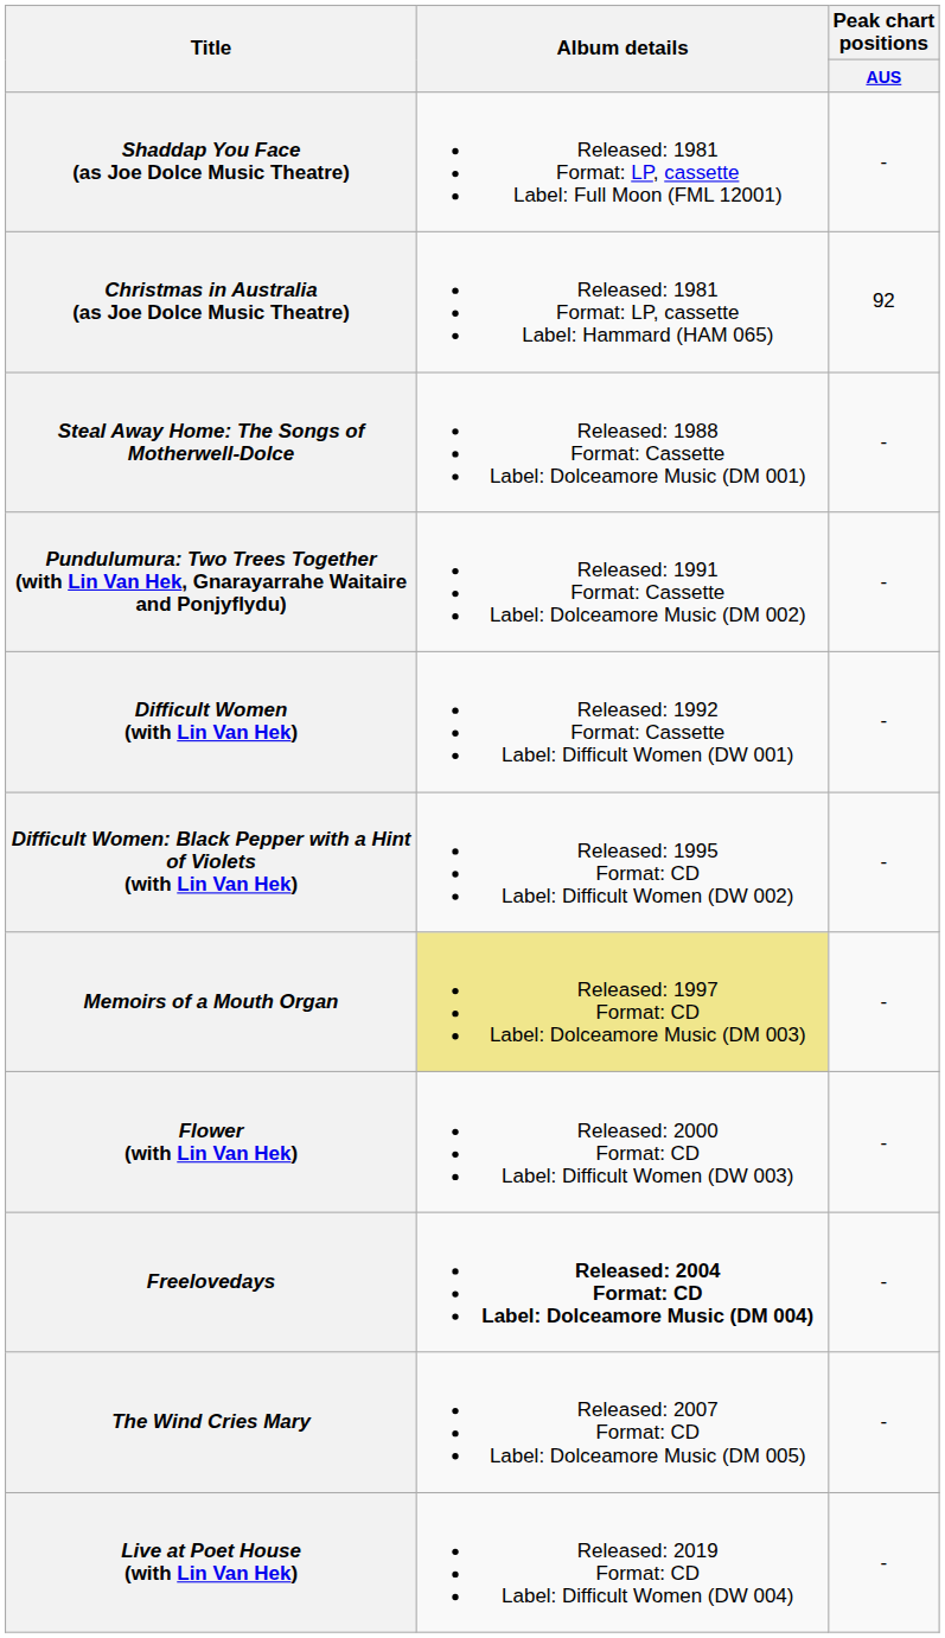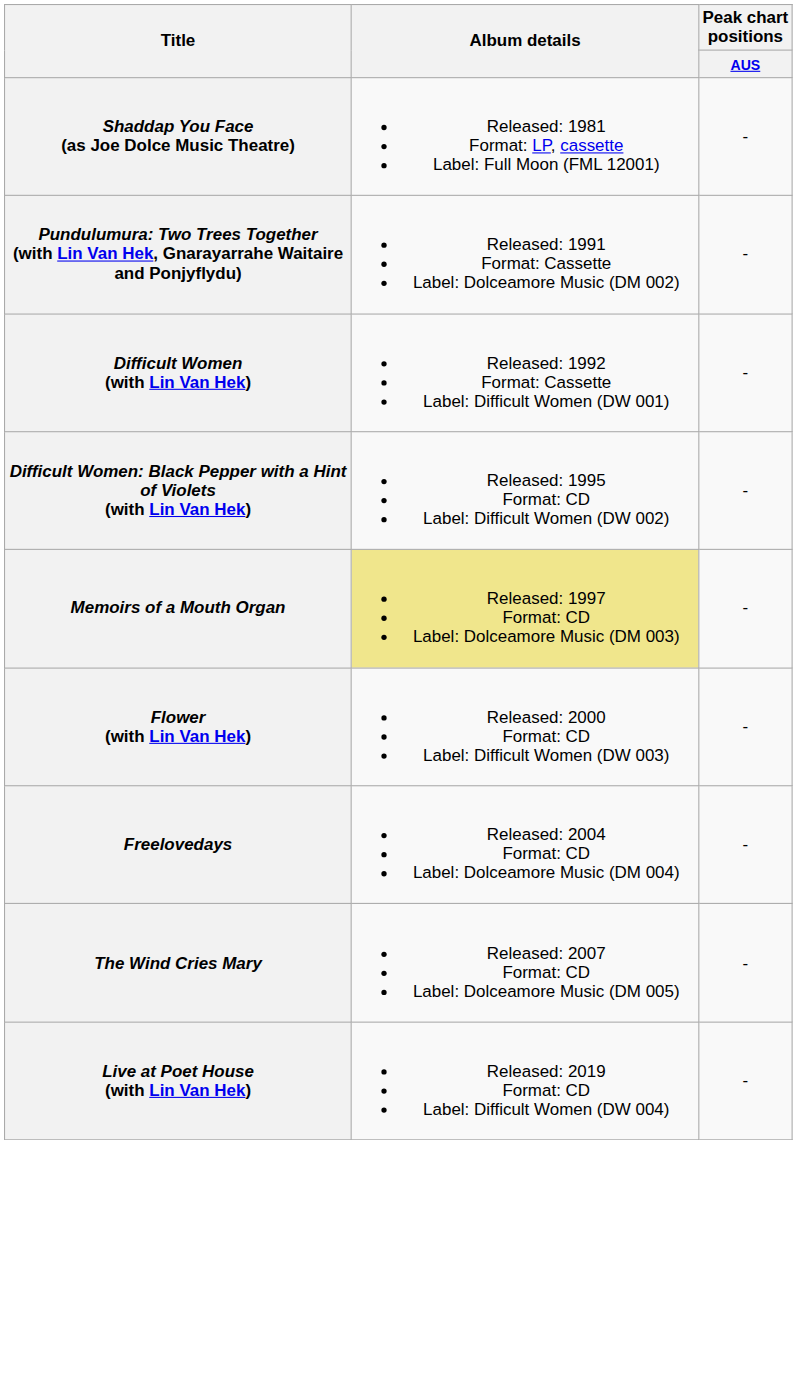- row: Christmas in Australia (as Joe Dolce Music Theatre) | Released: 1981 Format: LP, cassette Label: Hammard (HAM 065) | 92
- row: Steal Away Home: The Songs of Motherwell-Dolce | Released: 1988 Format: Cassette Label: Dolceamore Music (DM 001) | -
Freelovedays | Album details: bold -> normal
